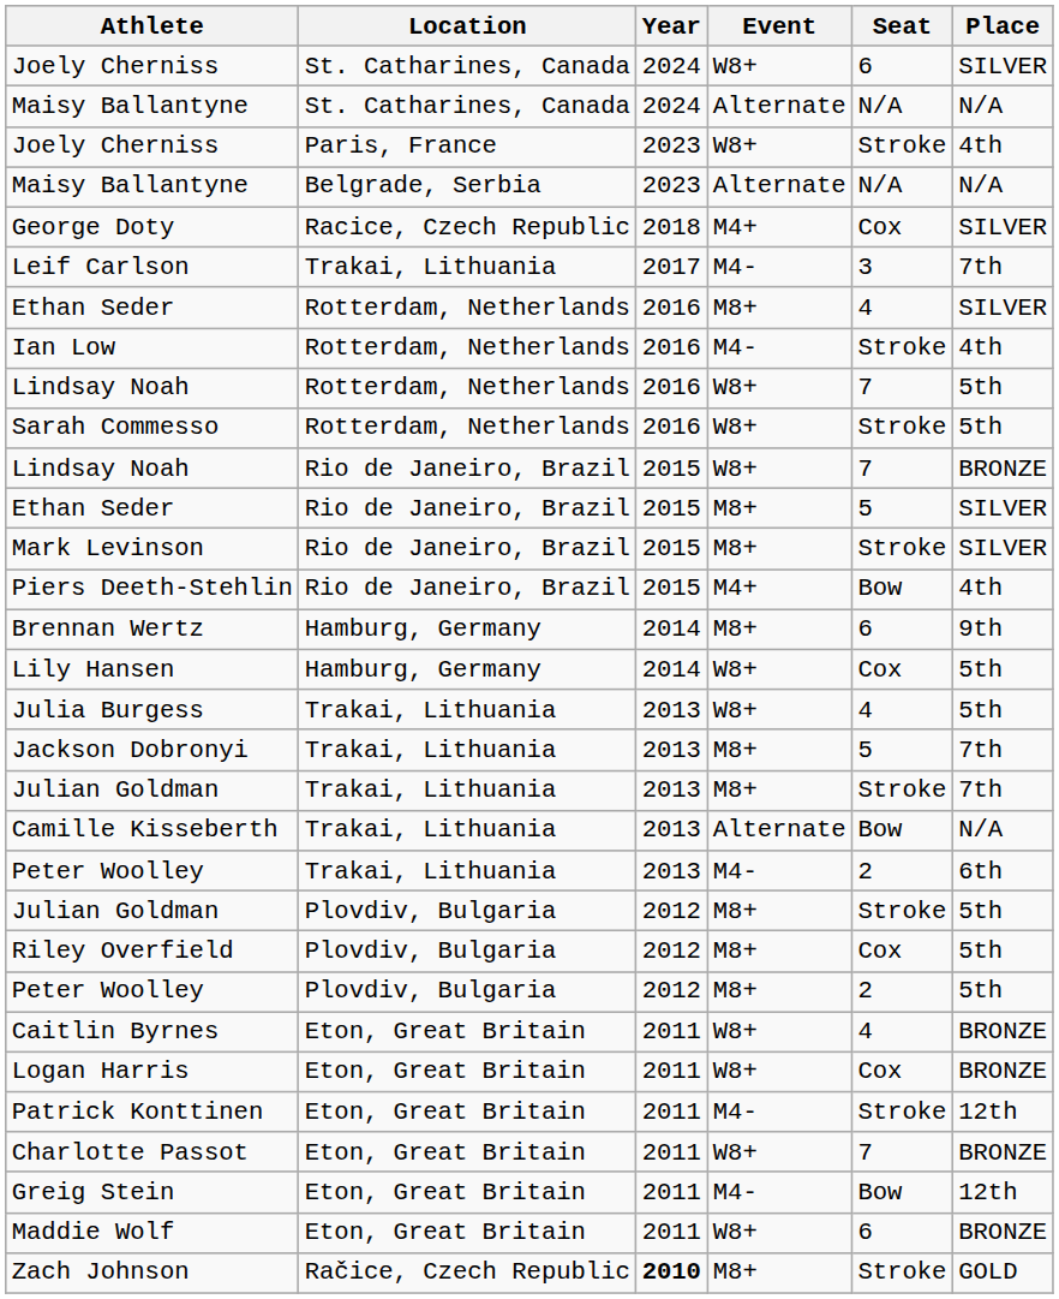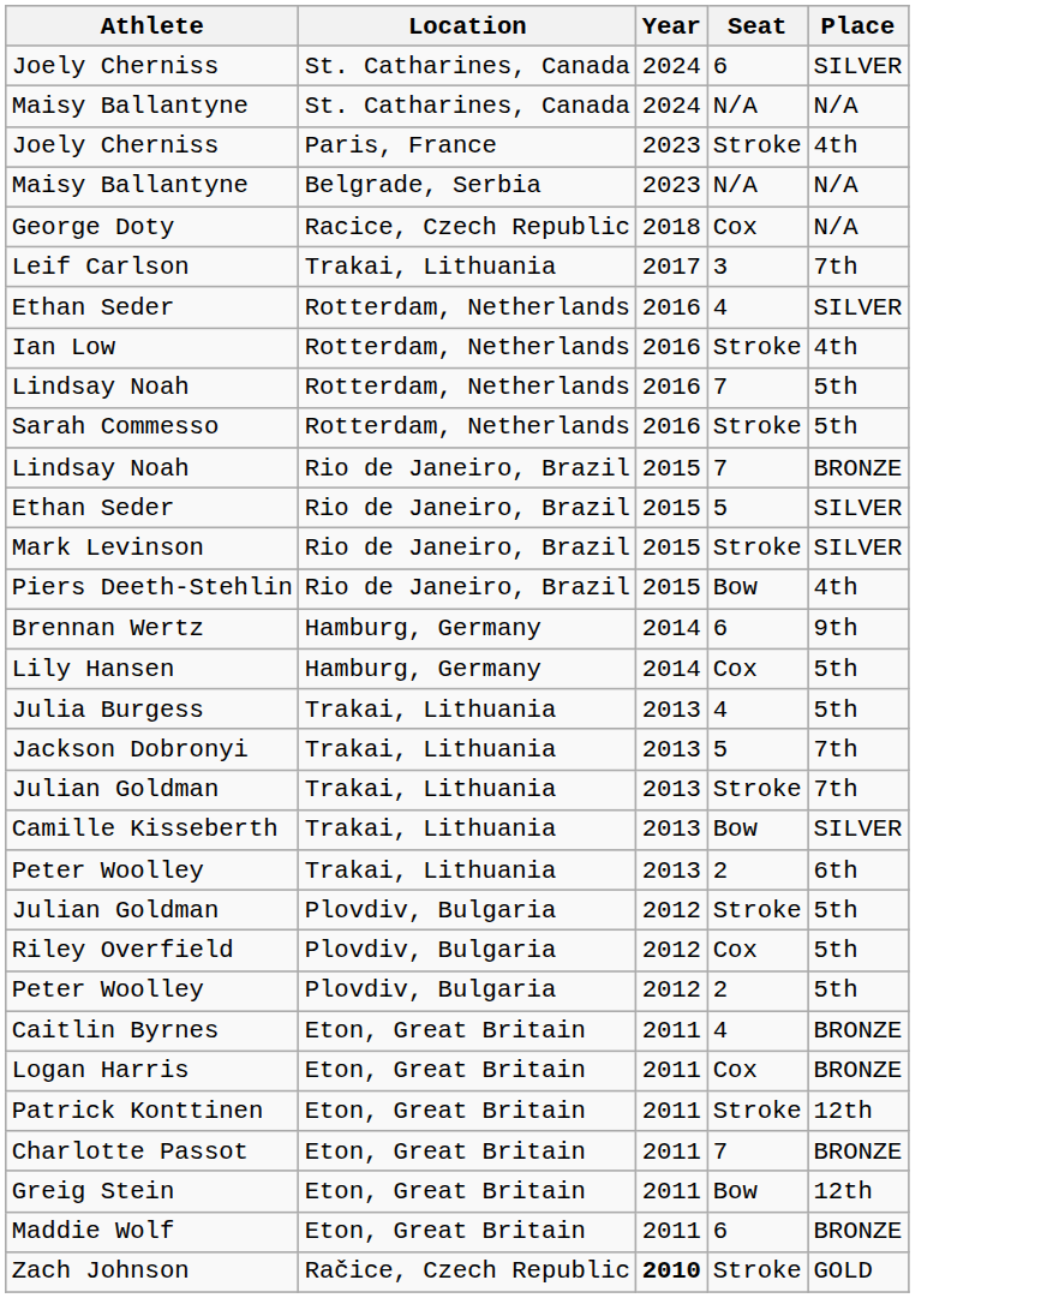- column: Event | W8+ | Alternate | W8+ | Alternate | M4+ | M4- | M8+ | M4- | W8+ | W8+ | W8+ | M8+ | M8+ | M4+ | M8+ | W8+ | W8+ | M8+ | M8+ | Alternate | M4- | M8+ | M8+ | M8+ | W8+ | W8+ | M4- | W8+ | M4- | W8+ | M8+
George Doty | Place: SILVER -> N/A
Camille Kisseberth | Place: N/A -> SILVER
